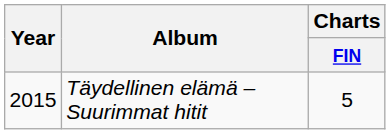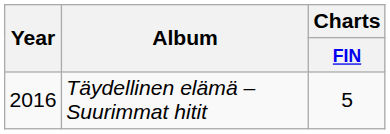Täydellinen elämä – Suurimmat hitit | Year: 2015 -> 2016
